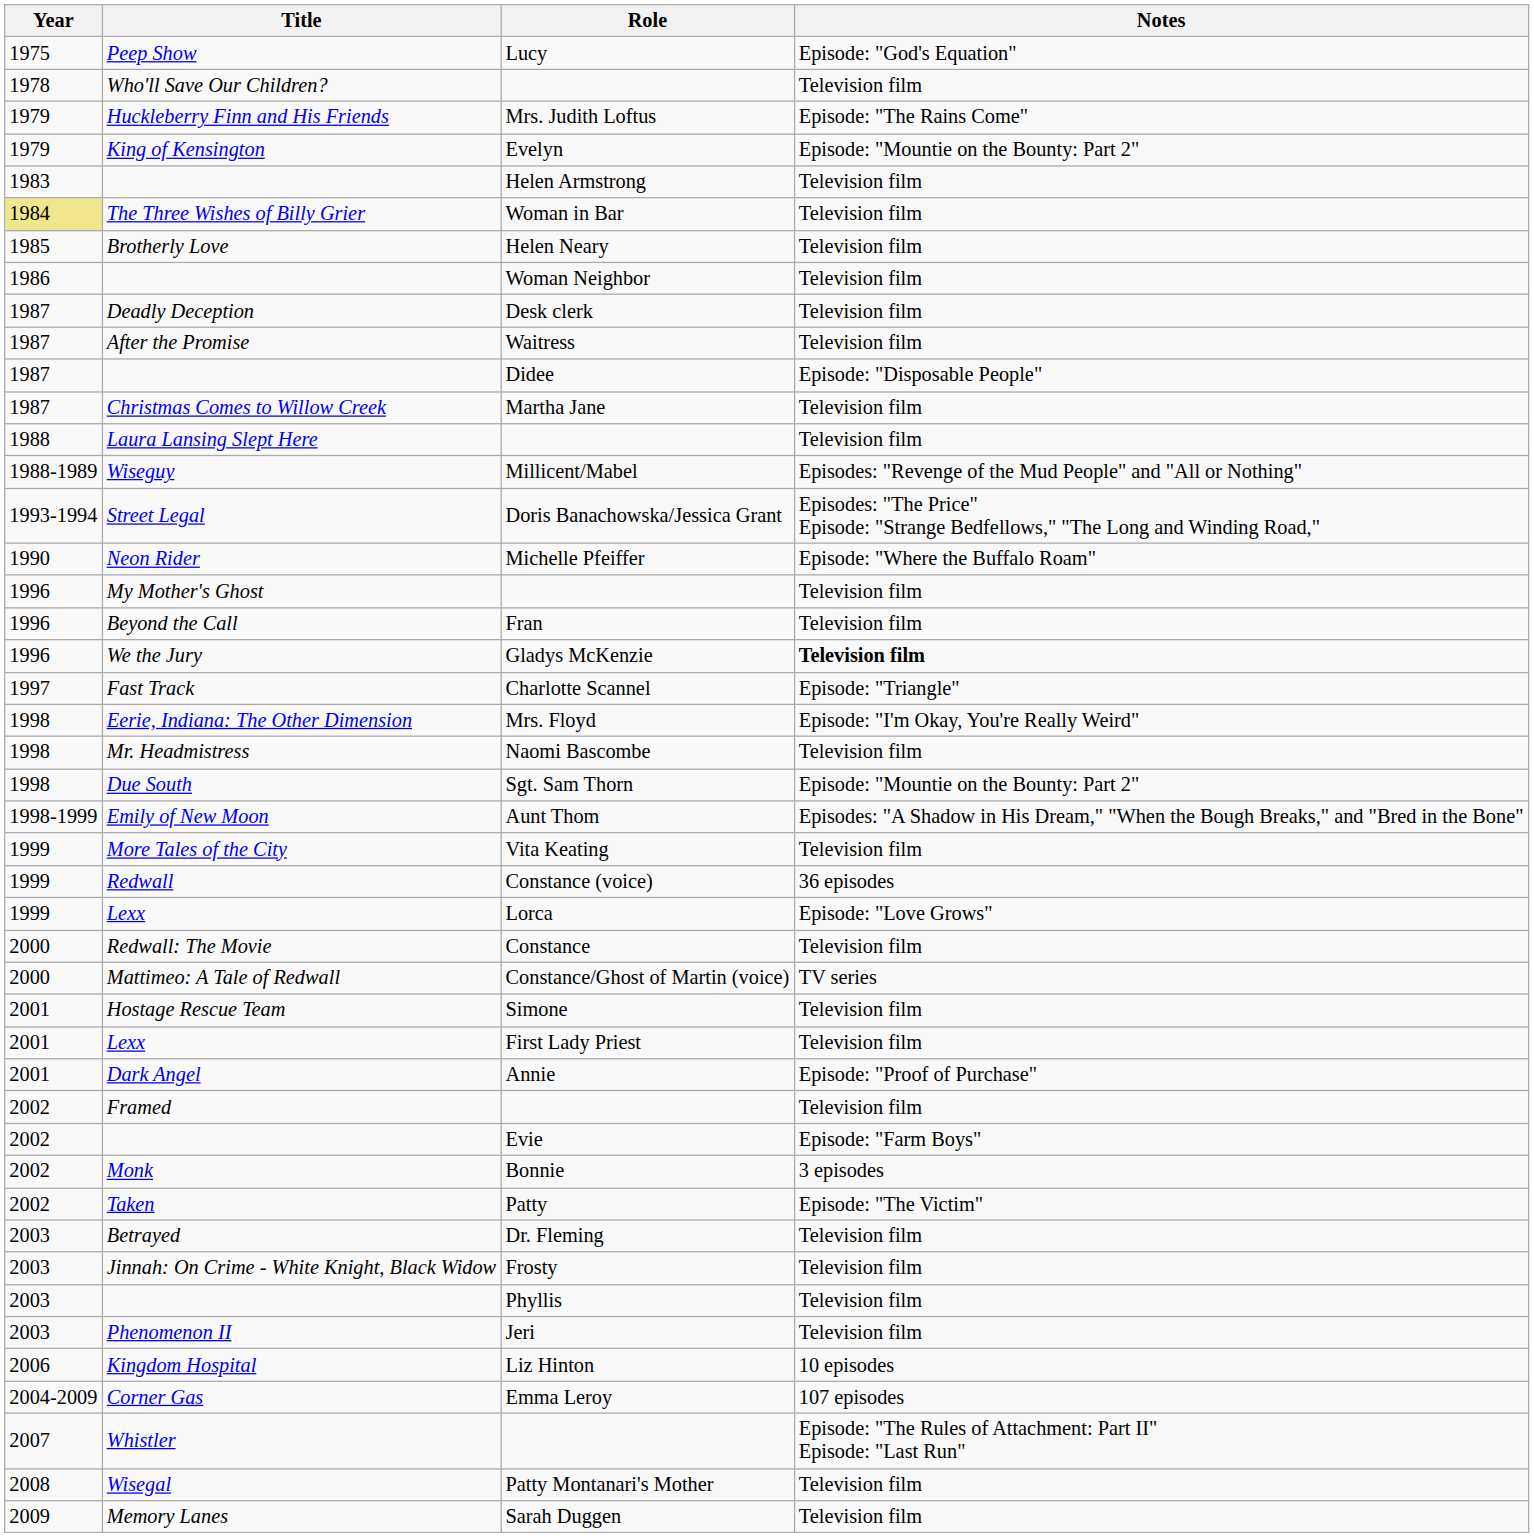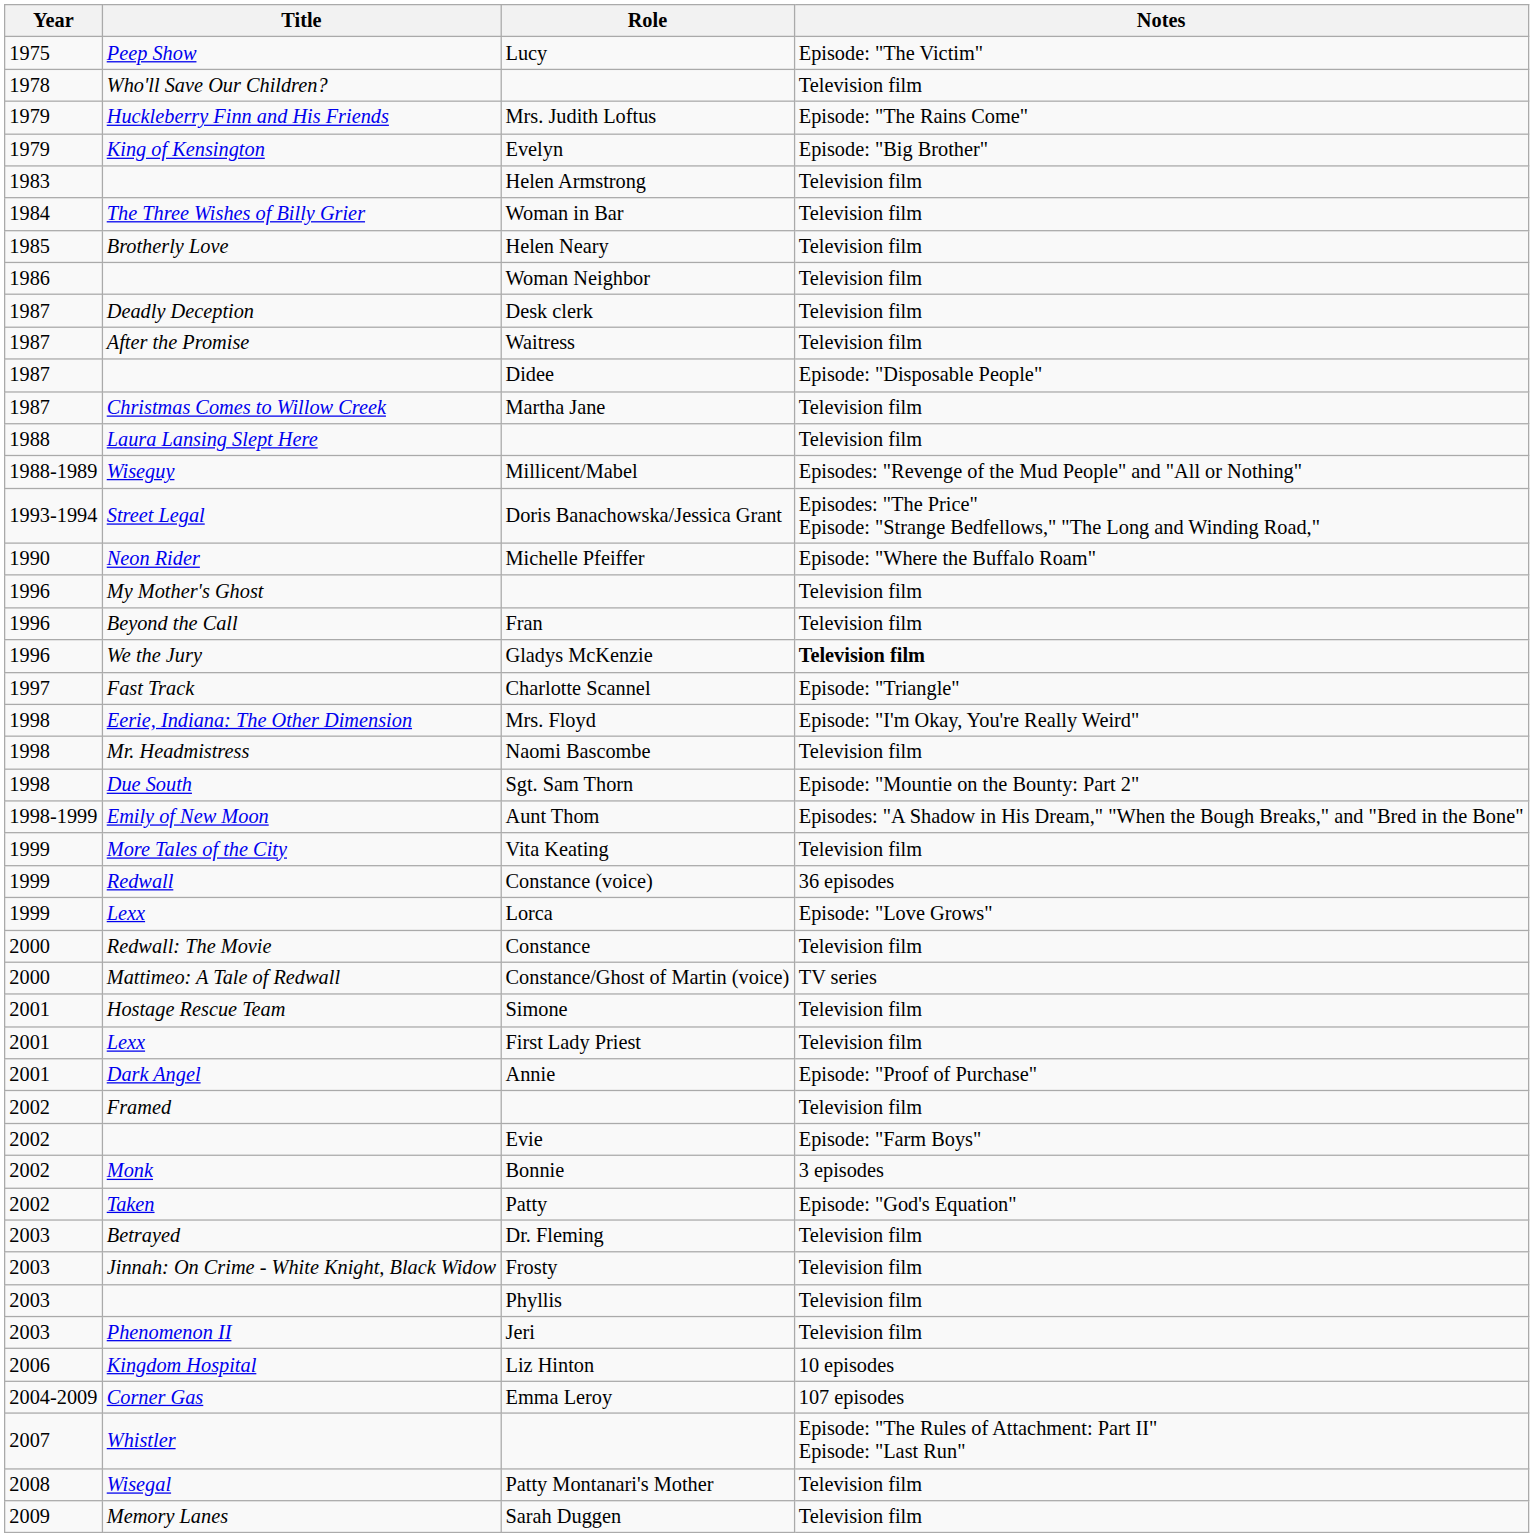Lucy | Notes: Episode: "God's Equation" -> Episode: "The Victim"
Evelyn | Notes: Episode: "Mountie on the Bounty: Part 2" -> Episode: "Big Brother"
Woman in Bar | Year: khaki background -> no background
Patty | Notes: Episode: "The Victim" -> Episode: "God's Equation"
